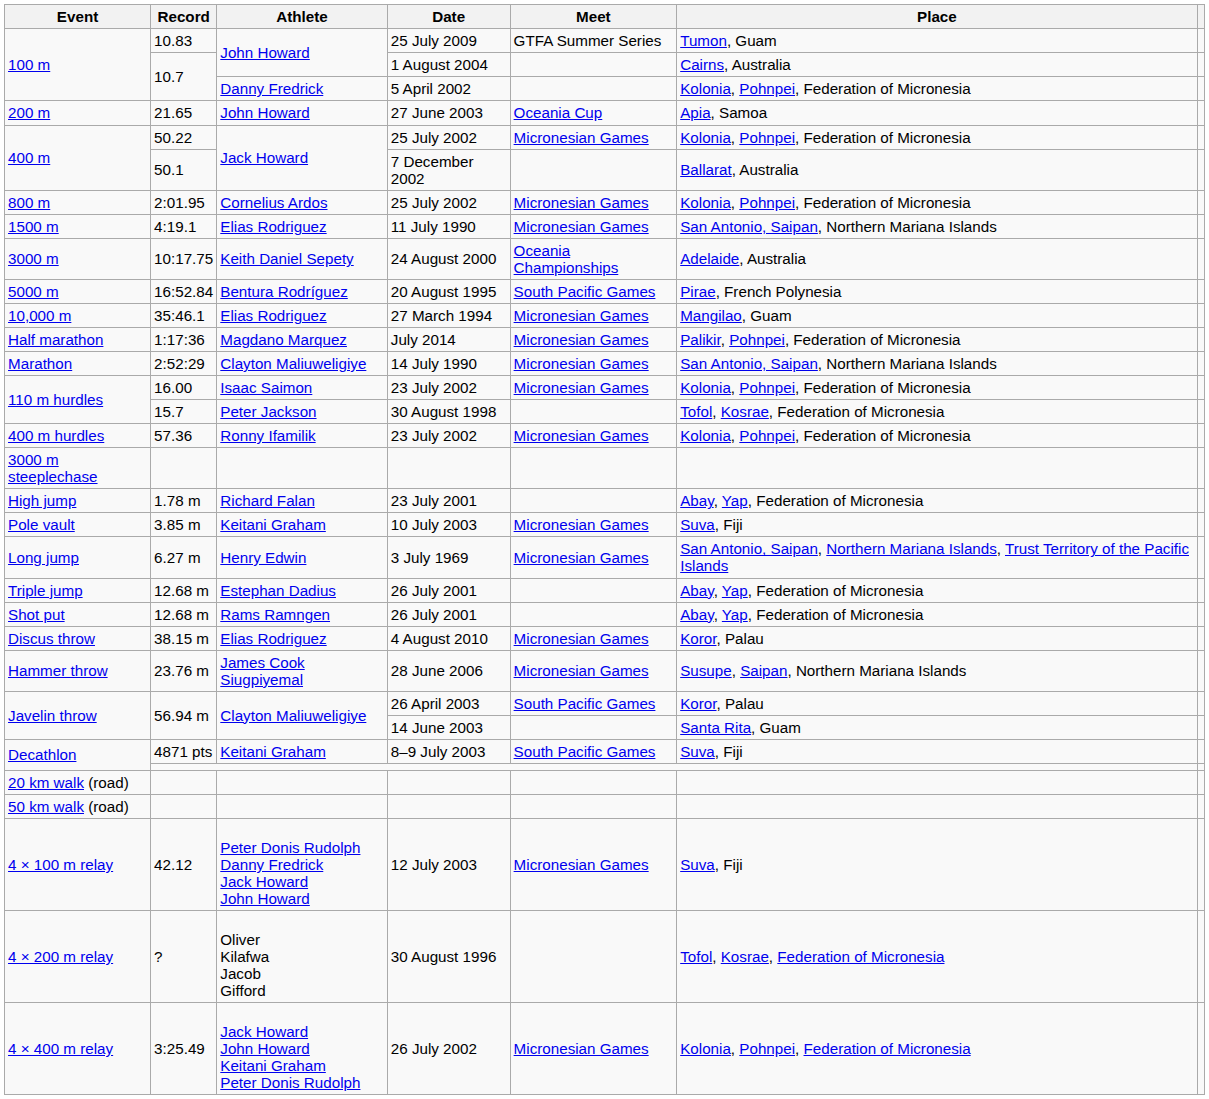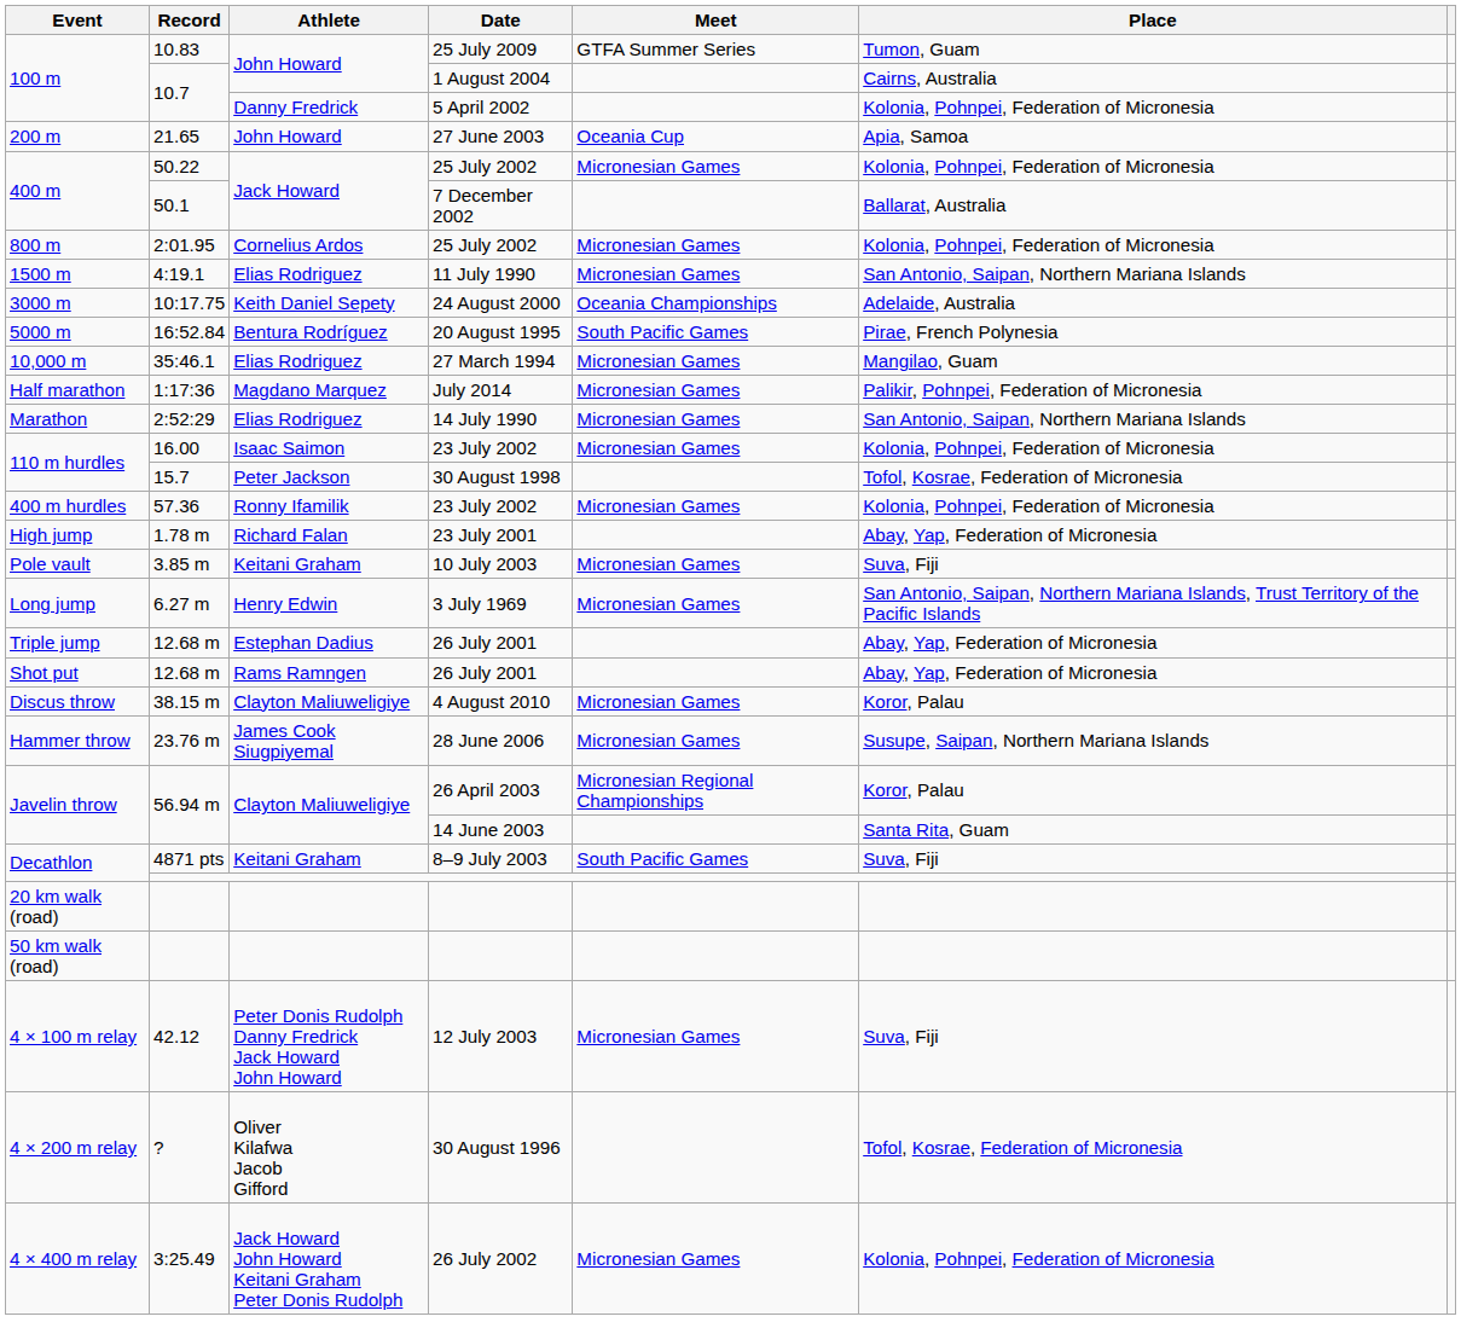Marathon | Athlete: Clayton Maliuweligiye -> Elias Rodriguez
- row: 3000 m steeplechase
Discus throw | Athlete: Elias Rodriguez -> Clayton Maliuweligiye
Javelin throw / 26 April 2003 | Meet: South Pacific Games -> Micronesian Regional Championships
